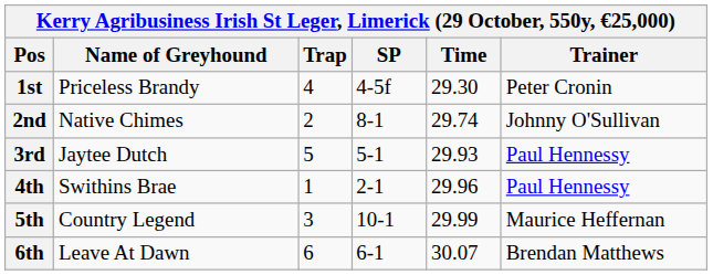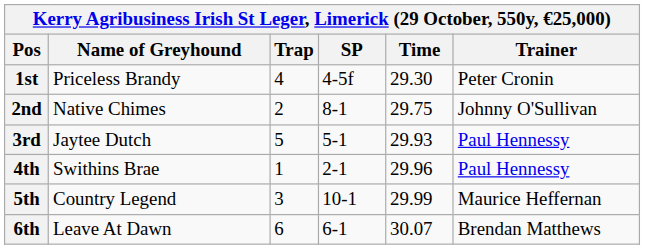2nd | Time: 29.74 -> 29.75
